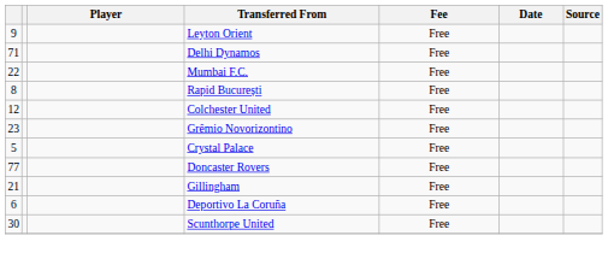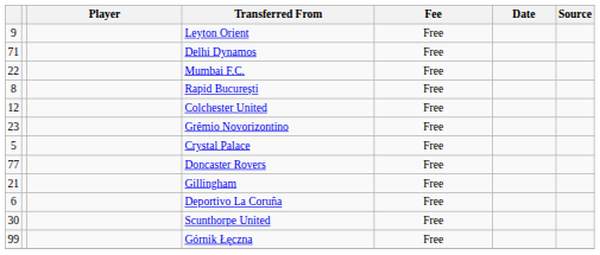+ row: 99 | Górnik Łęczna | Free
